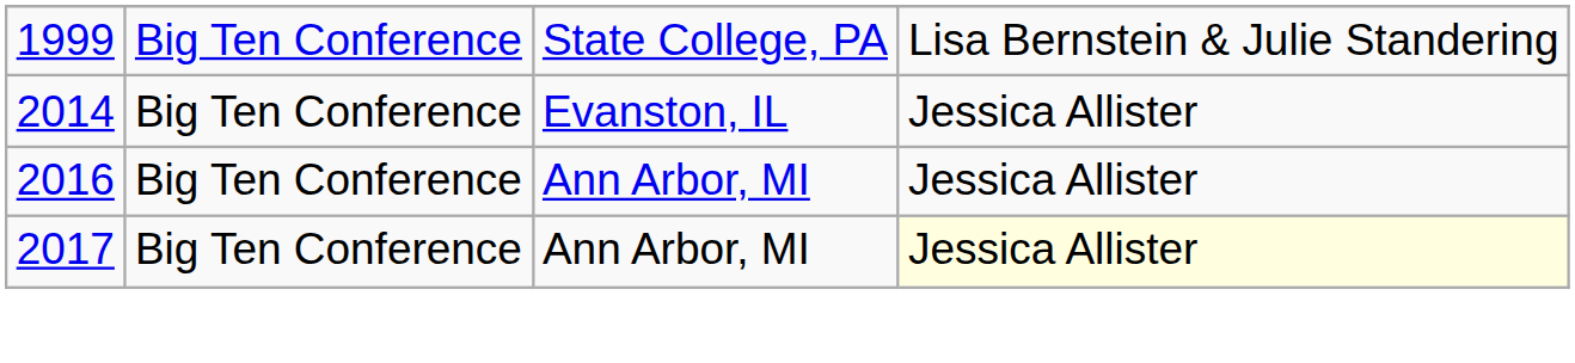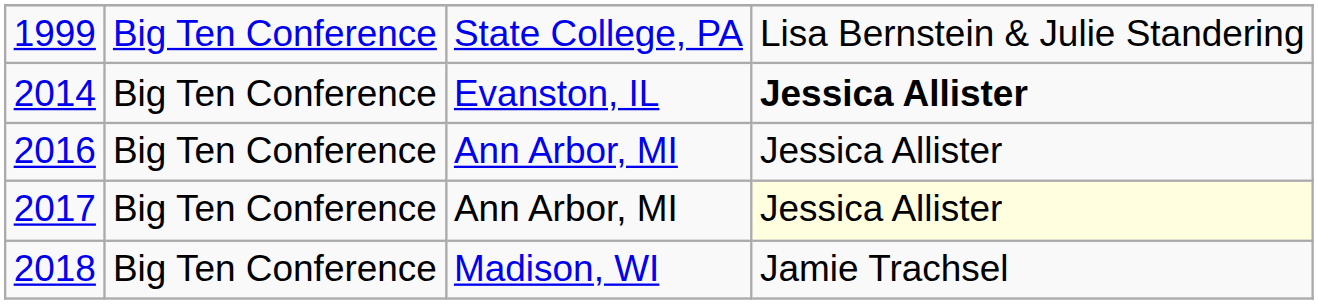2014 | column 4: normal -> bold
+ row: 2018 | Big Ten Conference | Madison, WI | Jamie Trachsel
